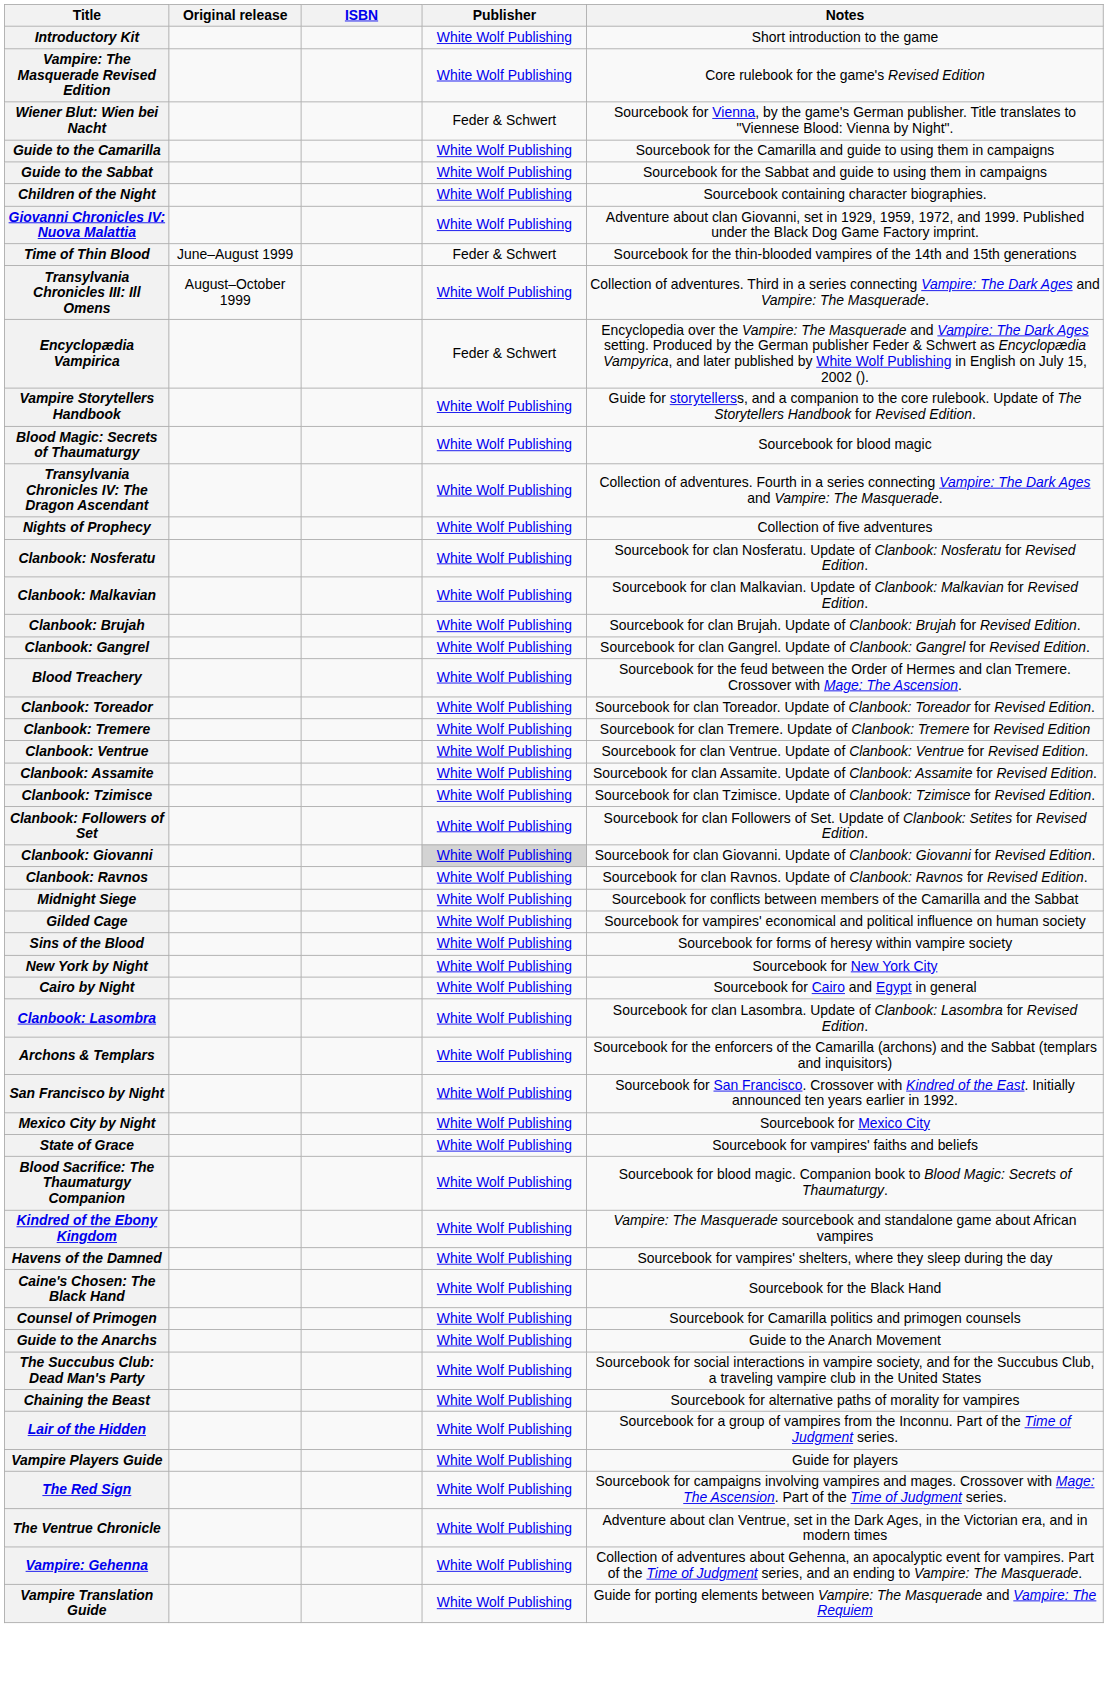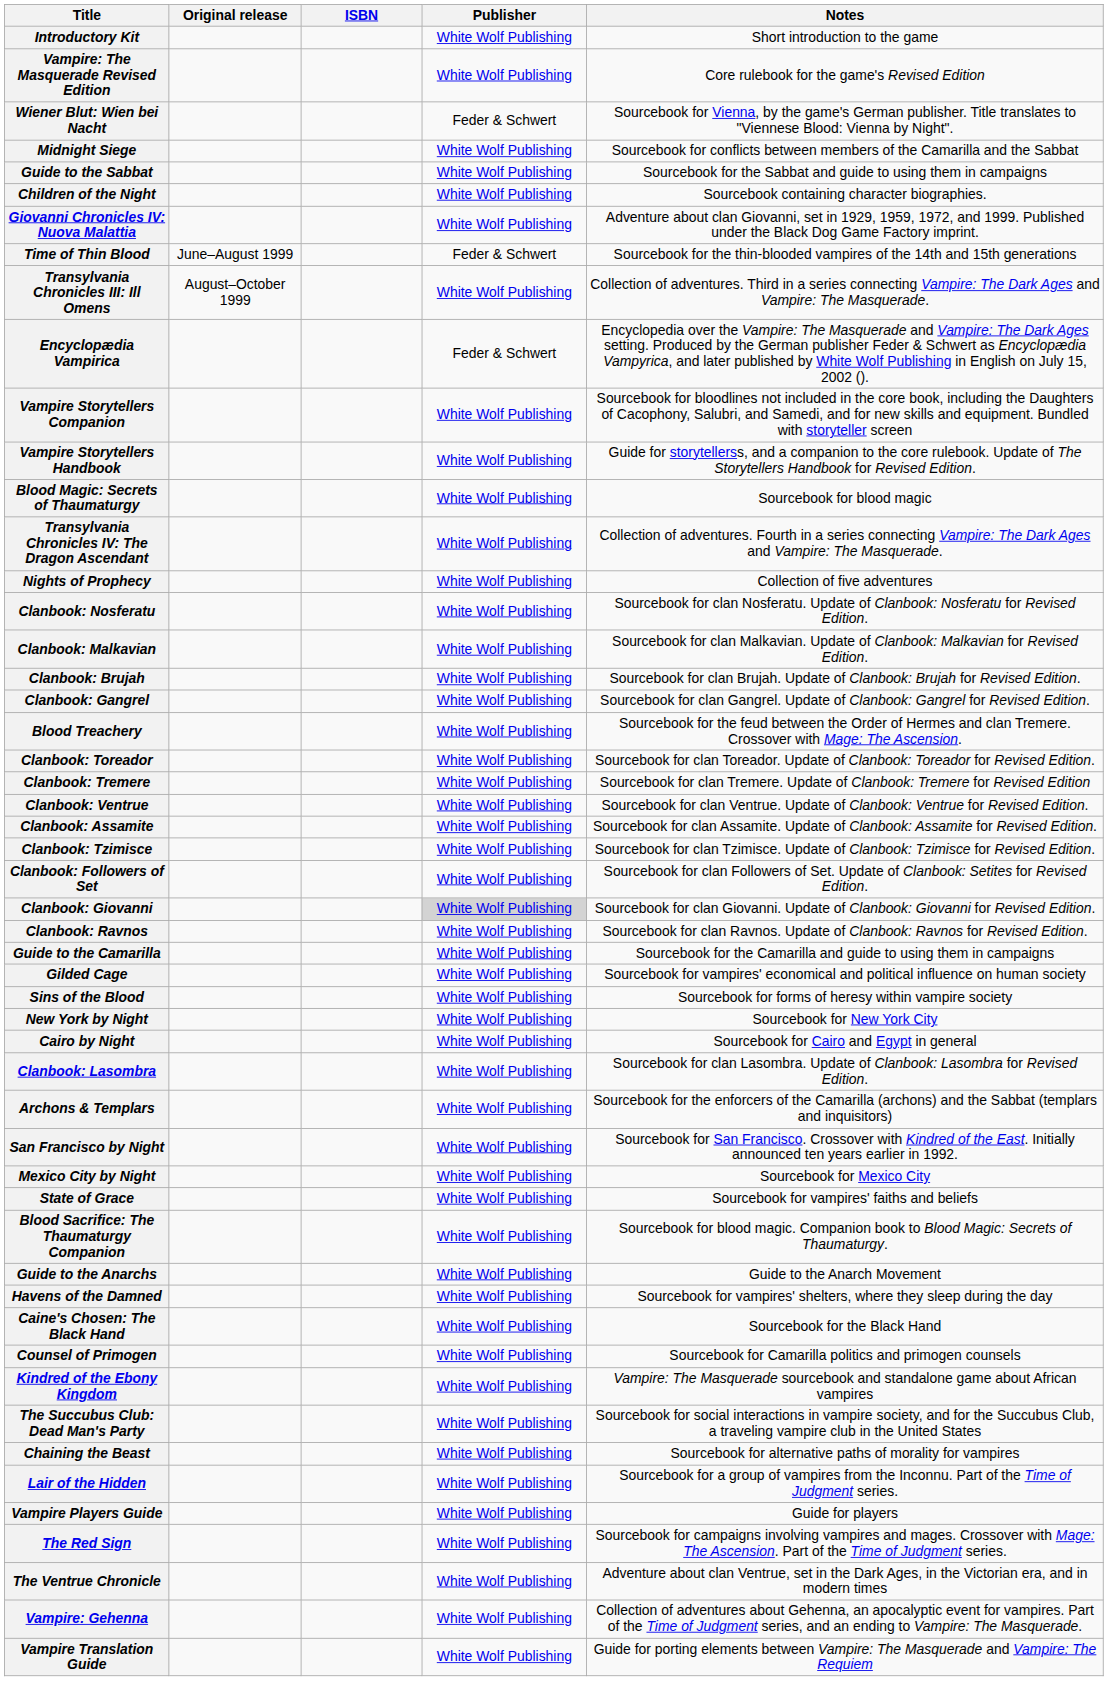rows swapped: Guide to the Camarilla <-> Midnight Siege
+ row: Vampire Storytellers Companion | White Wolf Publishing | Sourcebook for bloodlines not included in the core book, including the Daughters of Cacophony, Salubri, and Samedi, and for new skills and equipment. Bundled with storyteller screen
rows swapped: Guide to the Anarchs <-> Kindred of the Ebony Kingdom
